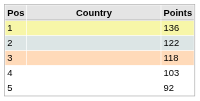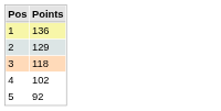- column: Country
2 | Points: 122 -> 129
4 | Points: 103 -> 102
